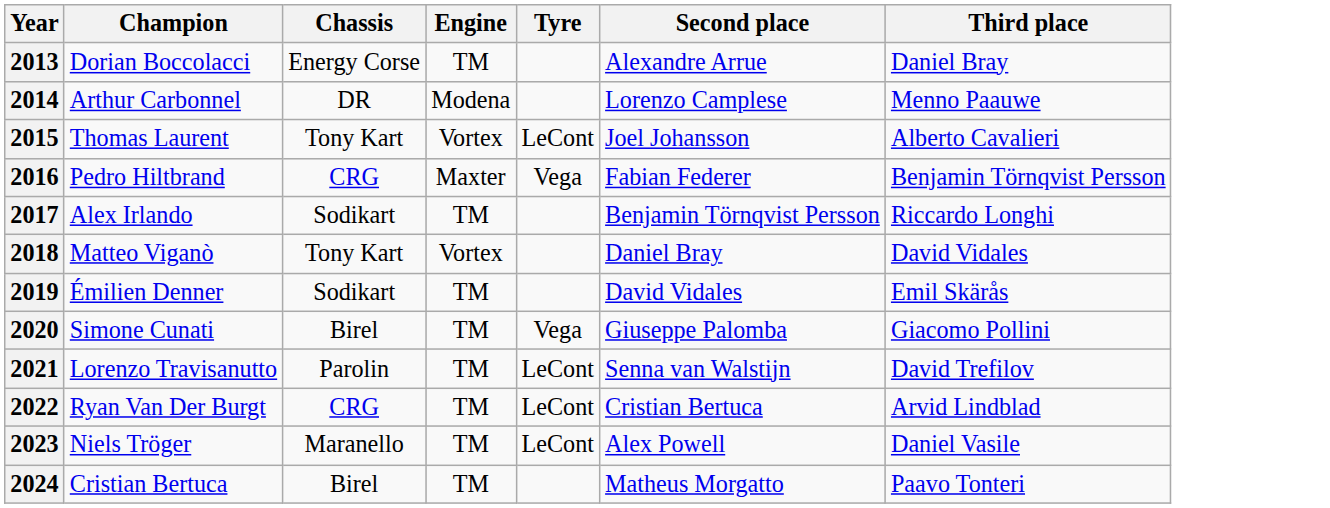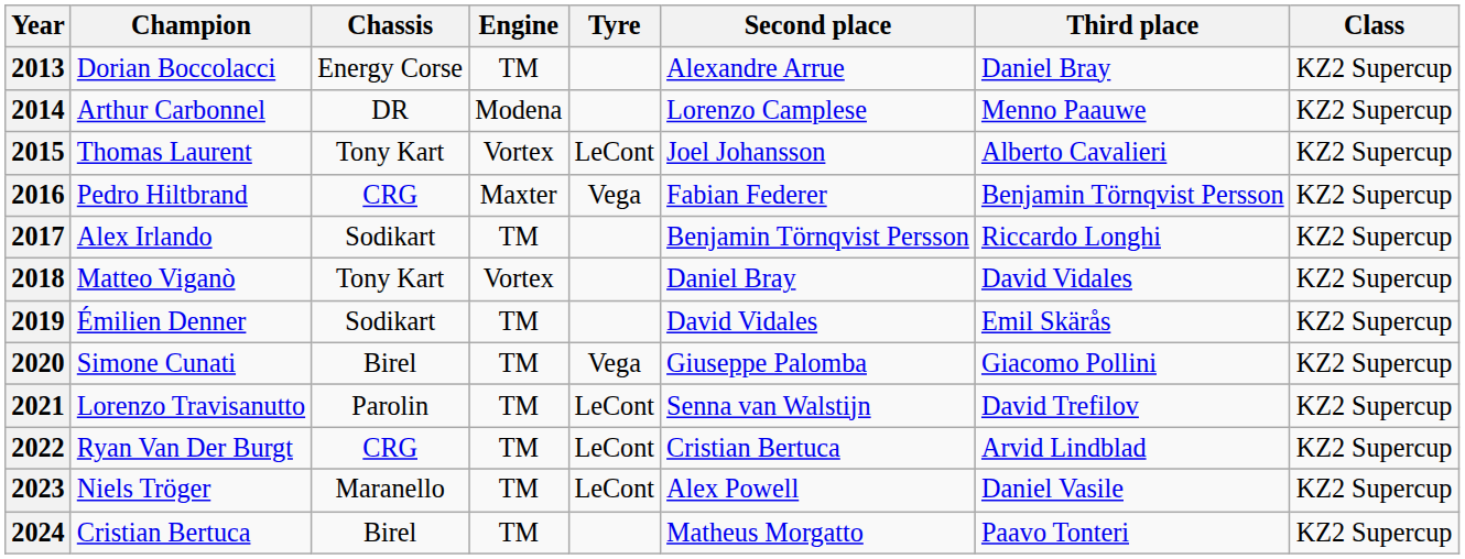+ column: Class | KZ2 Supercup | KZ2 Supercup | KZ2 Supercup | KZ2 Supercup | KZ2 Supercup | KZ2 Supercup | KZ2 Supercup | KZ2 Supercup | KZ2 Supercup | KZ2 Supercup | KZ2 Supercup | KZ2 Supercup
